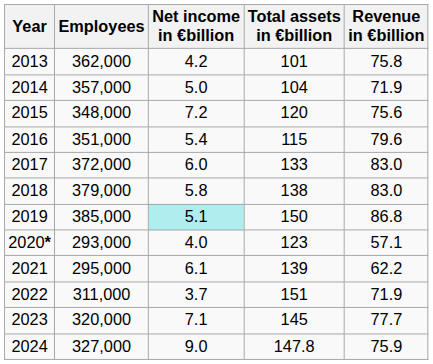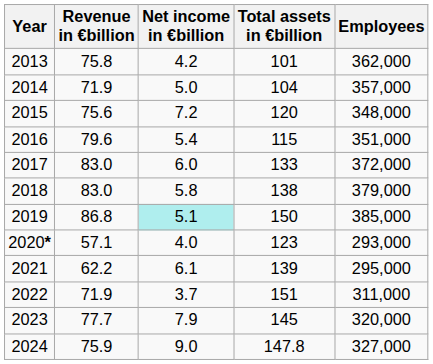columns swapped: Revenue in €billion <-> Employees
2023 | Net income in €billion: 7.1 -> 7.9
